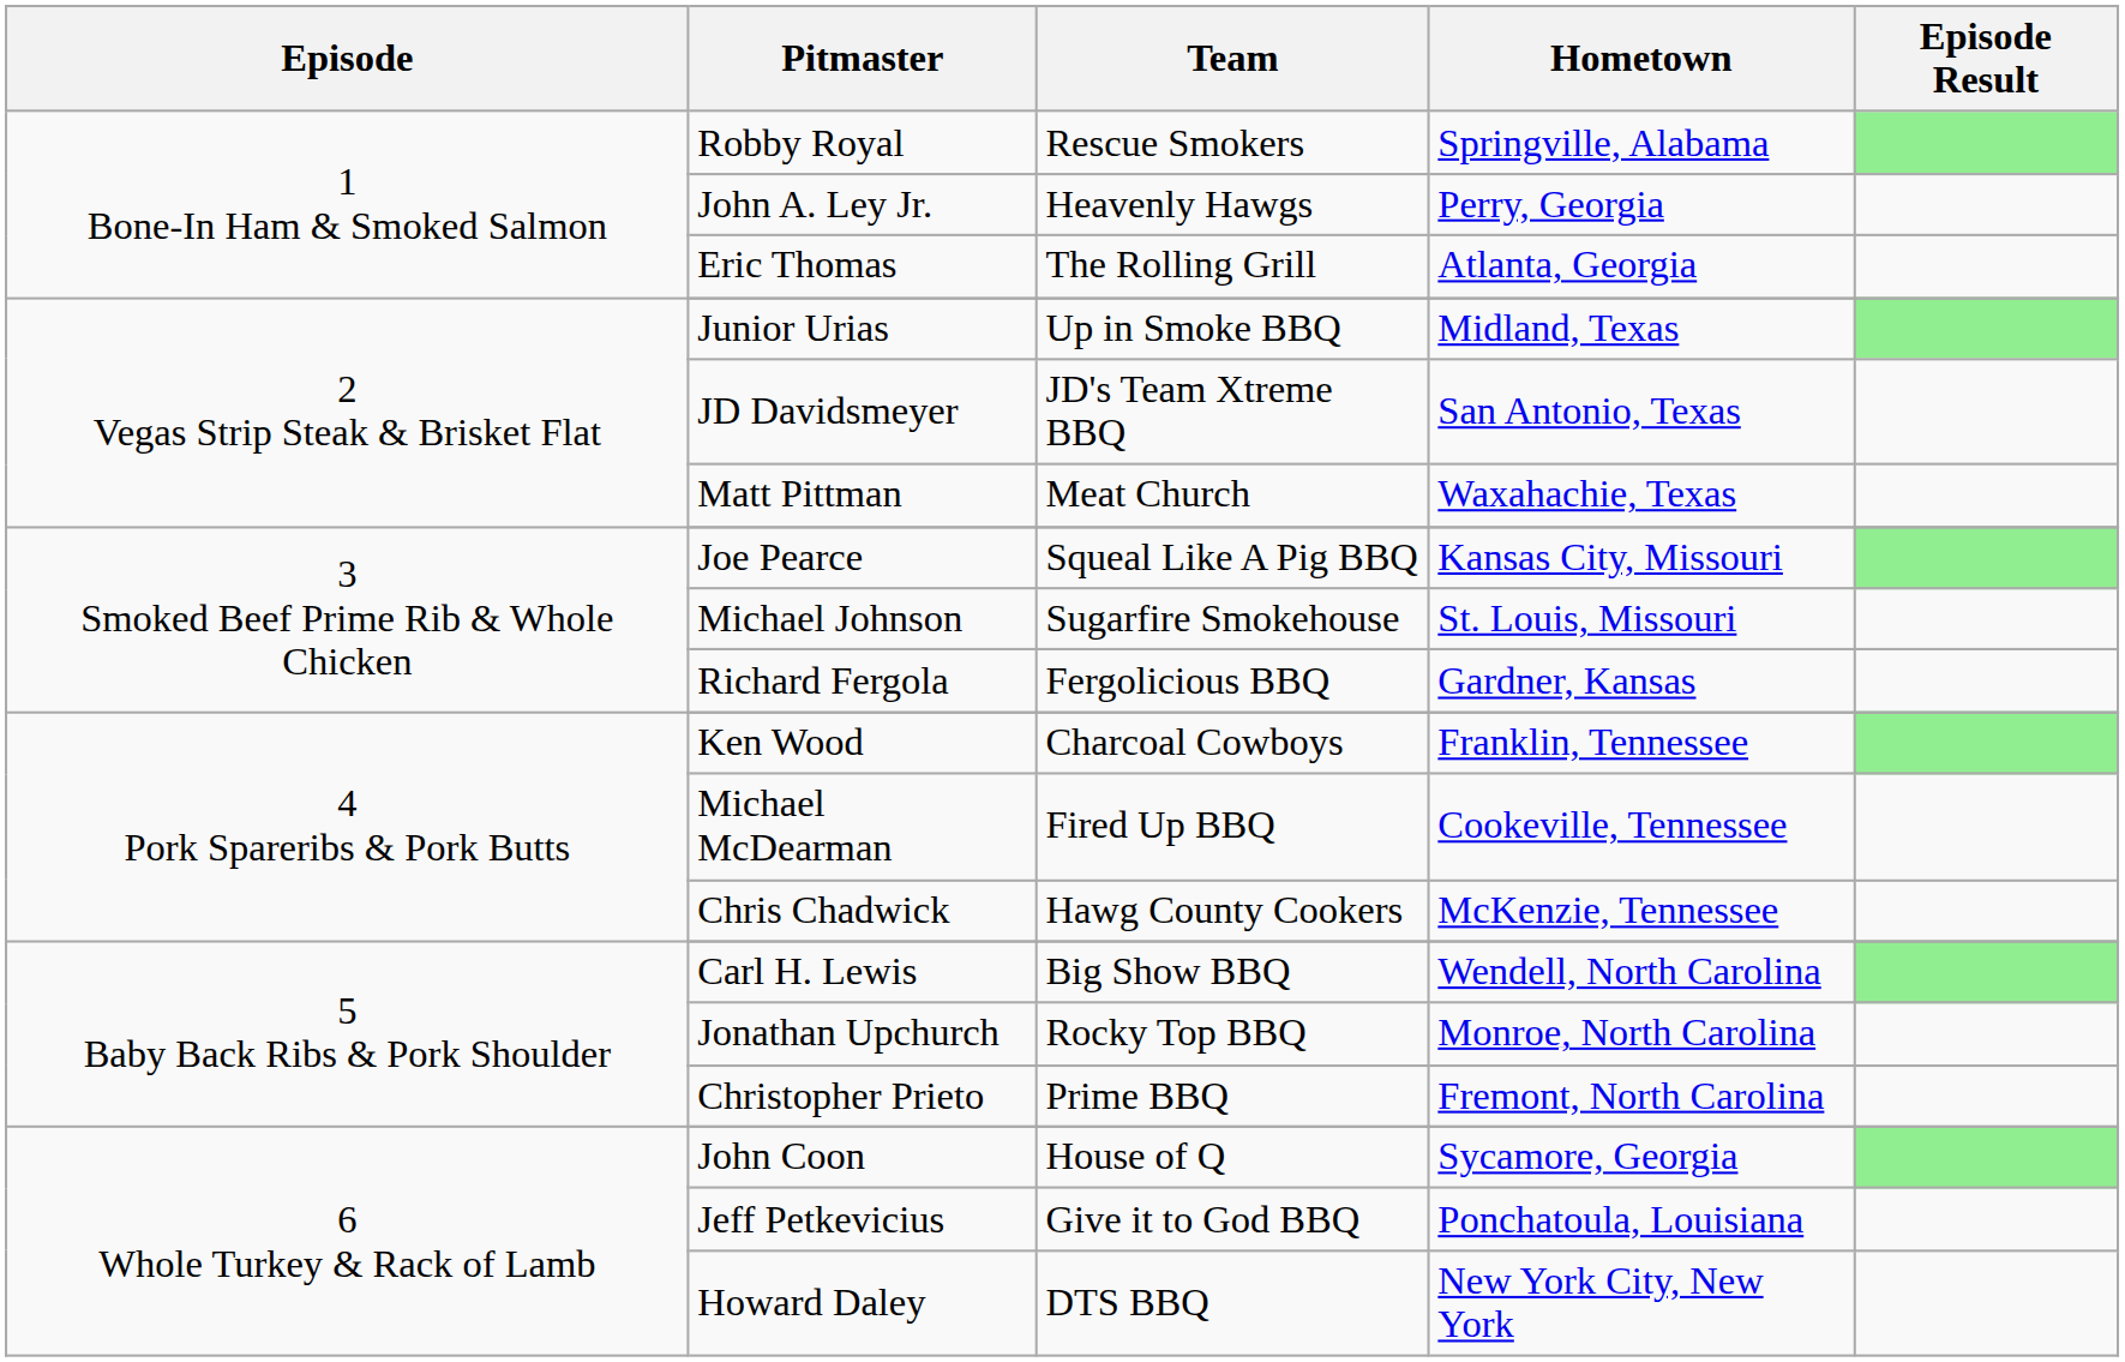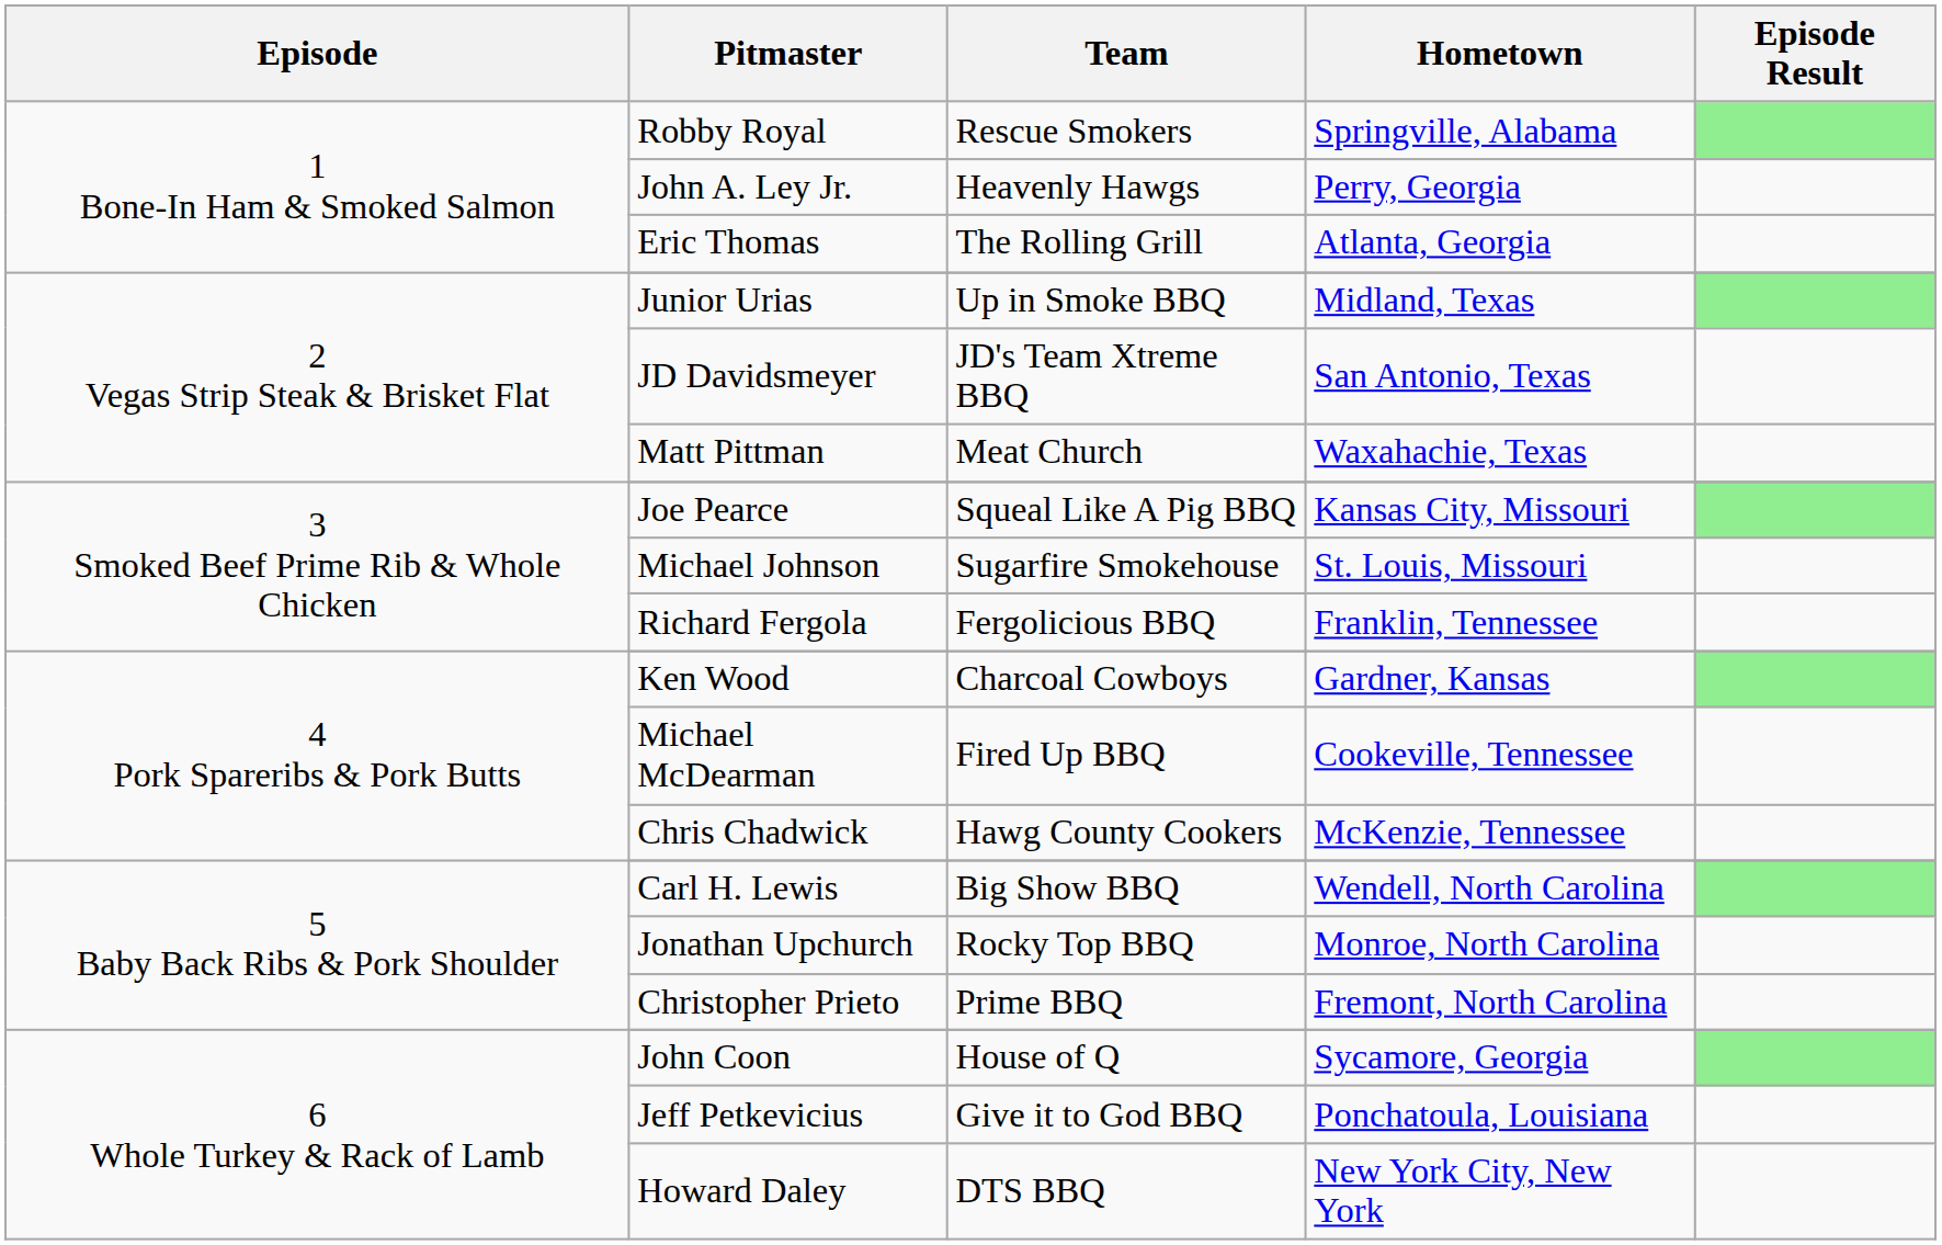Richard Fergola | Hometown: Gardner, Kansas -> Franklin, Tennessee
Ken Wood | Hometown: Franklin, Tennessee -> Gardner, Kansas
